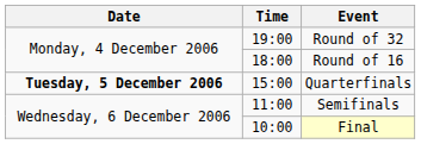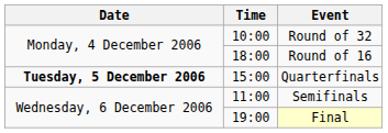Round of 32 | Time: 19:00 -> 10:00
Final | Time: 10:00 -> 19:00
